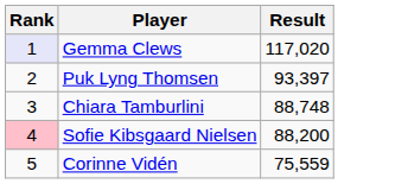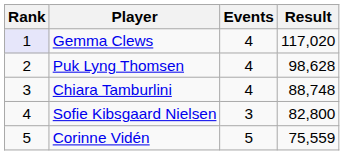+ column: Events | 4 | 4 | 4 | 3 | 5
Puk Lyng Thomsen | Result: 93,397 -> 98,628
Sofie Kibsgaard Nielsen | Rank: pink background -> no background
Sofie Kibsgaard Nielsen | Result: 88,200 -> 82,800
